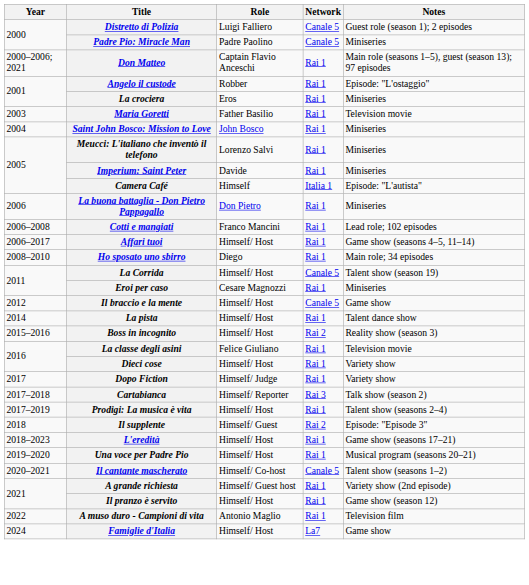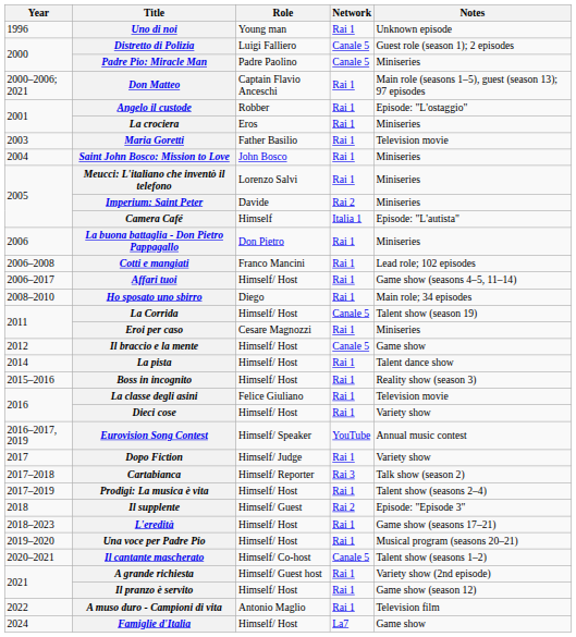+ row: 1996 | Uno di noi | Young man | Rai 1 | Unknown episode
Imperium: Saint Peter | Network: Rai 1 -> Rai 2
Boss in incognito | Network: Rai 2 -> Rai 1
+ row: 2016–2017, 2019 | Eurovision Song Contest | Himself/ Speaker | YouTube | Annual music contest
